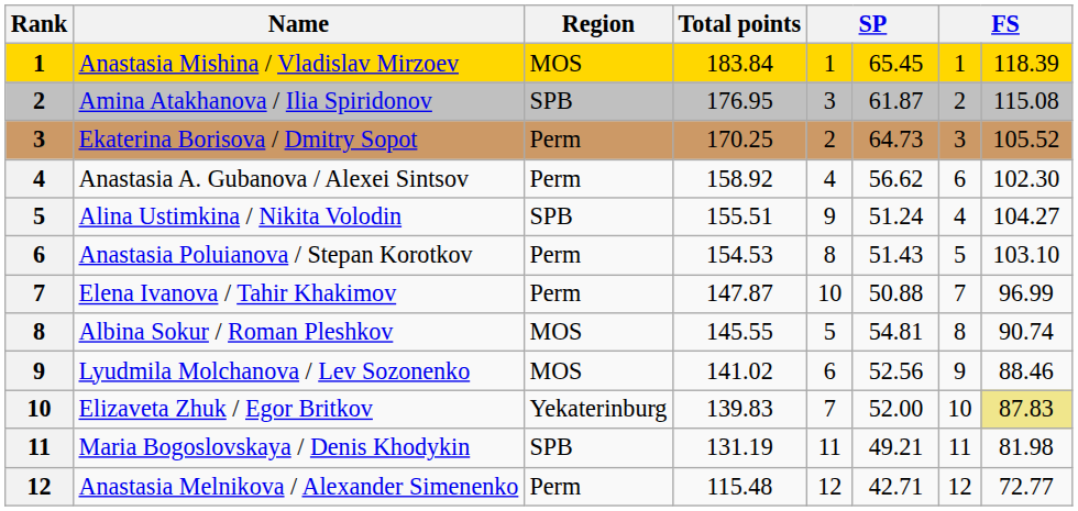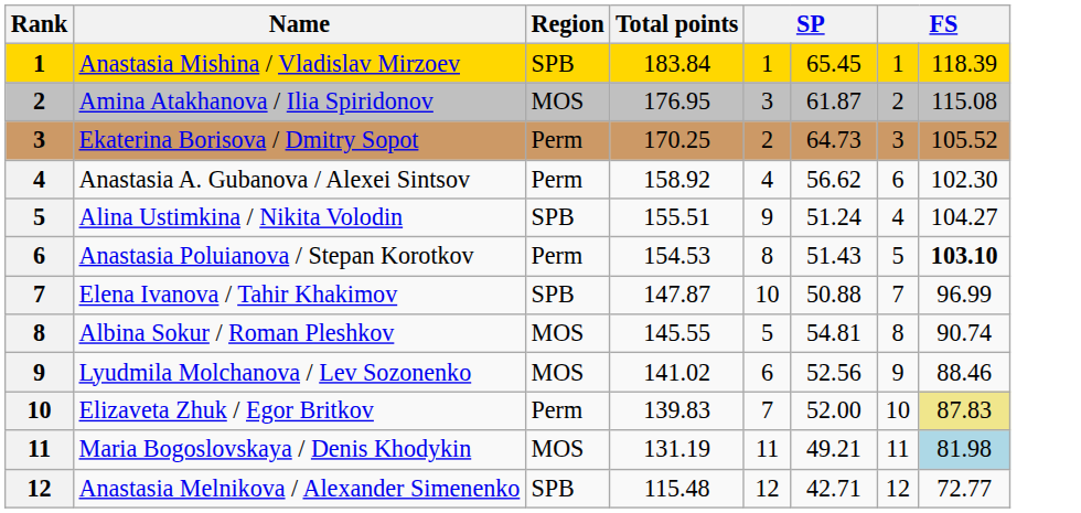Anastasia Mishina / Vladislav Mirzoev | Region: MOS -> SPB
Amina Atakhanova / Ilia Spiridonov | Region: SPB -> MOS
Anastasia Poluianova / Stepan Korotkov | column 8: normal -> bold
Elena Ivanova / Tahir Khakimov | Region: Perm -> SPB
Elizaveta Zhuk / Egor Britkov | Region: Yekaterinburg -> Perm
Maria Bogoslovskaya / Denis Khodykin | Region: SPB -> MOS
Maria Bogoslovskaya / Denis Khodykin | column 8: no background -> lightblue background
Anastasia Melnikova / Alexander Simenenko | Region: Perm -> SPB
